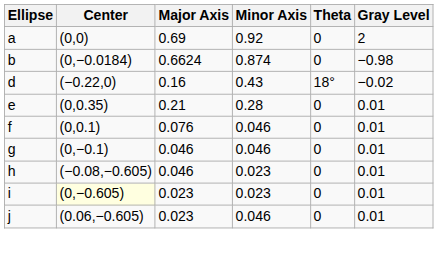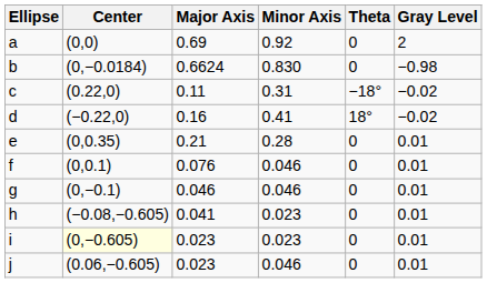b | Minor Axis: 0.874 -> 0.830
+ row: c | (0.22,0) | 0.11 | 0.31 | −18° | −0.02
d | Minor Axis: 0.43 -> 0.41
h | Major Axis: 0.046 -> 0.041
